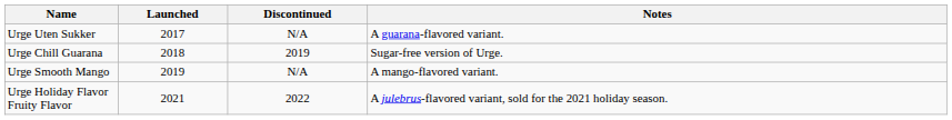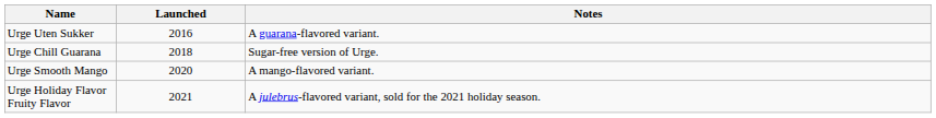- column: Discontinued | N/A | 2019 | N/A | 2022
Urge Uten Sukker | Launched: 2017 -> 2016
Urge Smooth Mango | Launched: 2019 -> 2020
